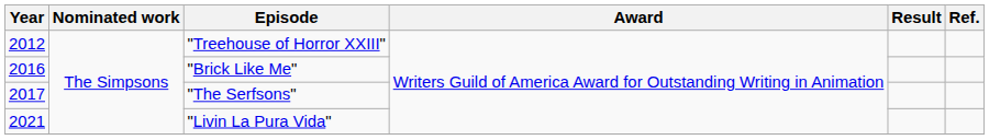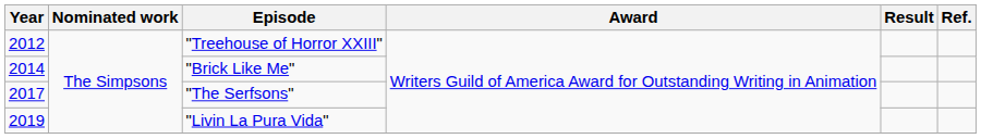"Brick Like Me" | Year: 2016 -> 2014
"Livin La Pura Vida" | Year: 2021 -> 2019
